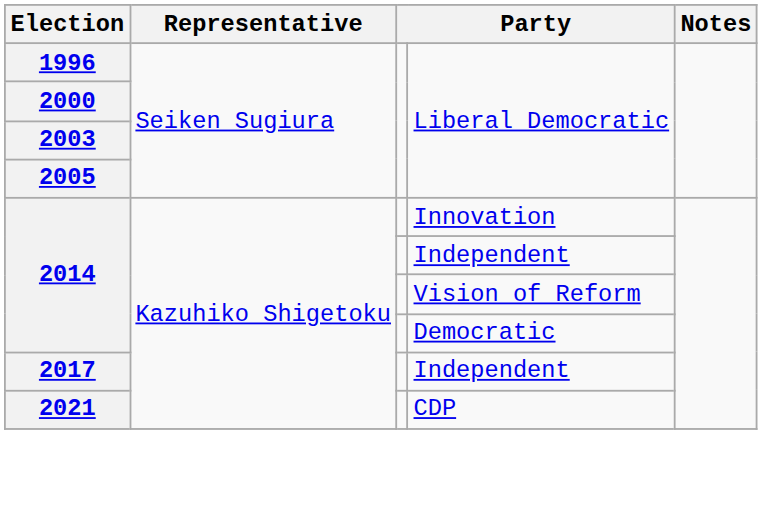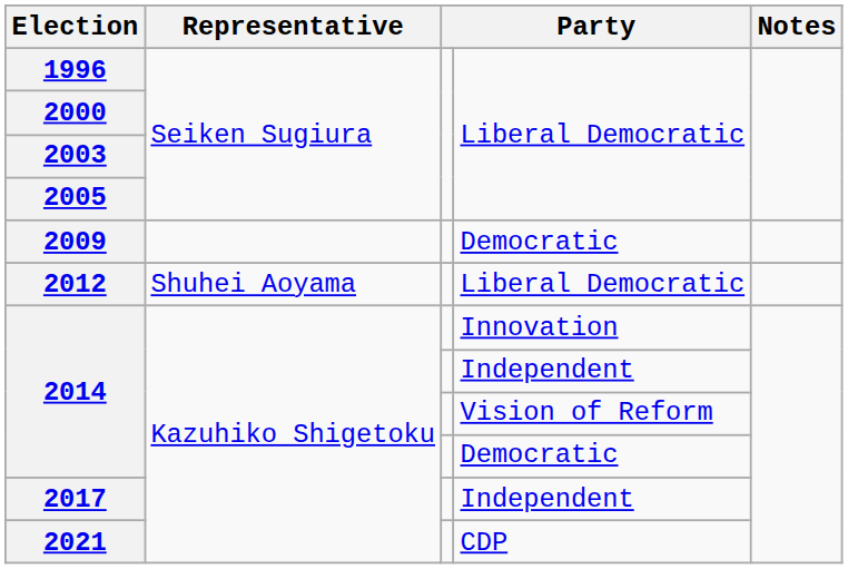+ row: 2009 | Democratic
+ row: 2012 | Shuhei Aoyama | Liberal Democratic
